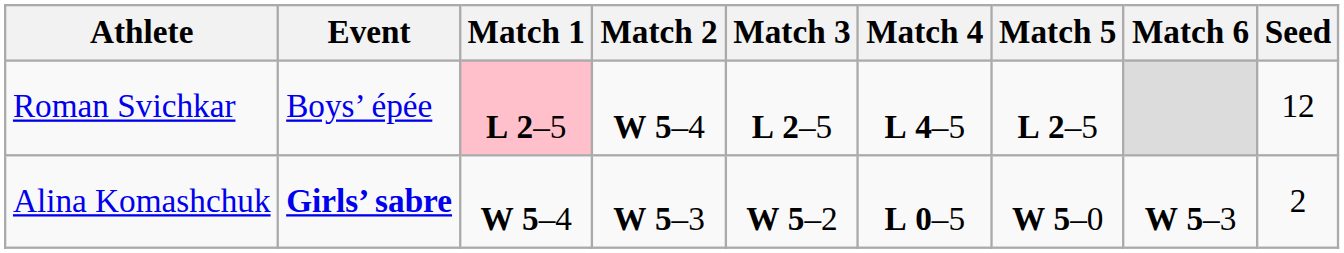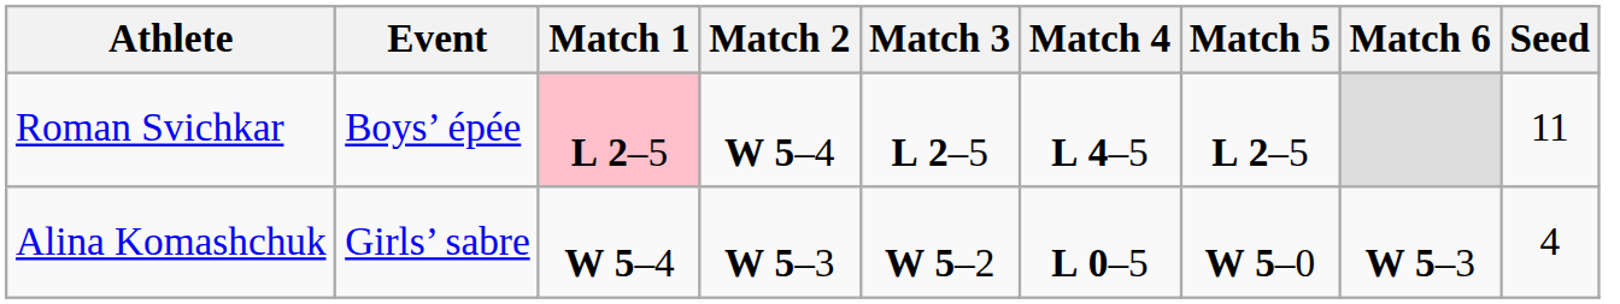Roman Svichkar | Seed: 12 -> 11
Alina Komashchuk | Event: bold -> normal
Alina Komashchuk | Seed: 2 -> 4
